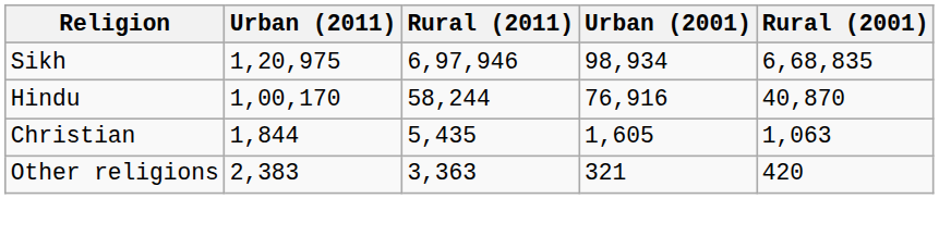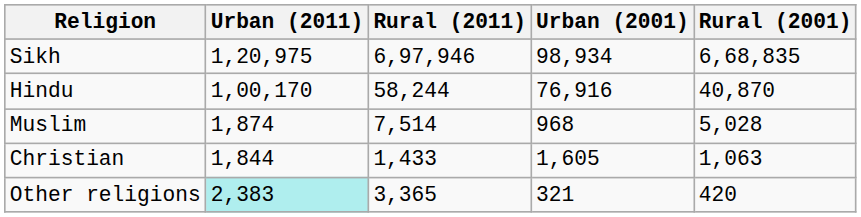+ row: Muslim | 1,874 | 7,514 | 968 | 5,028
Christian | Rural (2011): 5,435 -> 1,433
Other religions | Urban (2011): no background -> paleturquoise background
Other religions | Rural (2011): 3,363 -> 3,365
